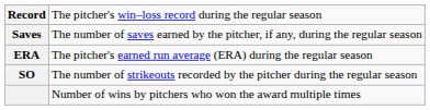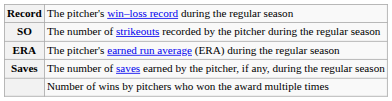rows swapped: Saves <-> SO
